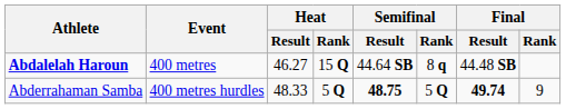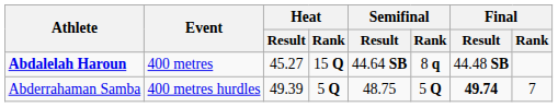Abdalelah Haroun | Heat / Result: 46.27 -> 45.27
Abderrahaman Samba | Heat / Result: 48.33 -> 49.39
Abderrahaman Samba | Semifinal / Result: bold -> normal
Abderrahaman Samba | Final / Rank: 9 -> 7
